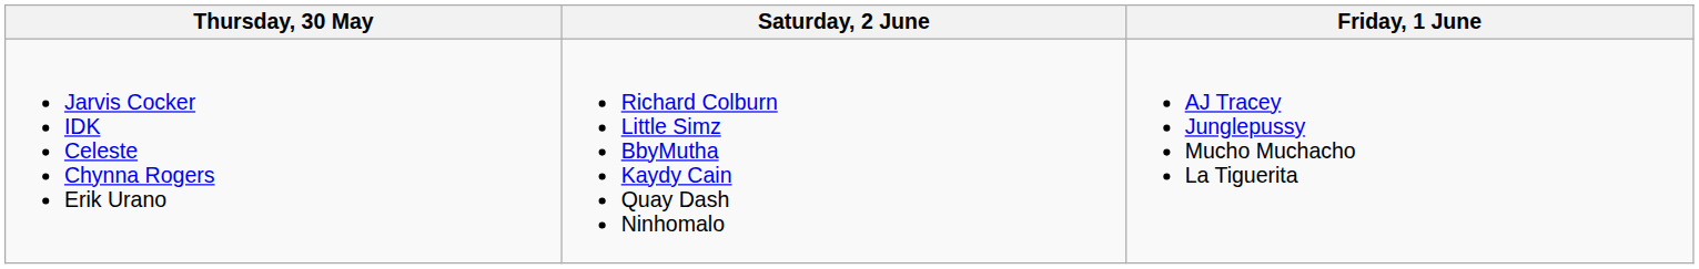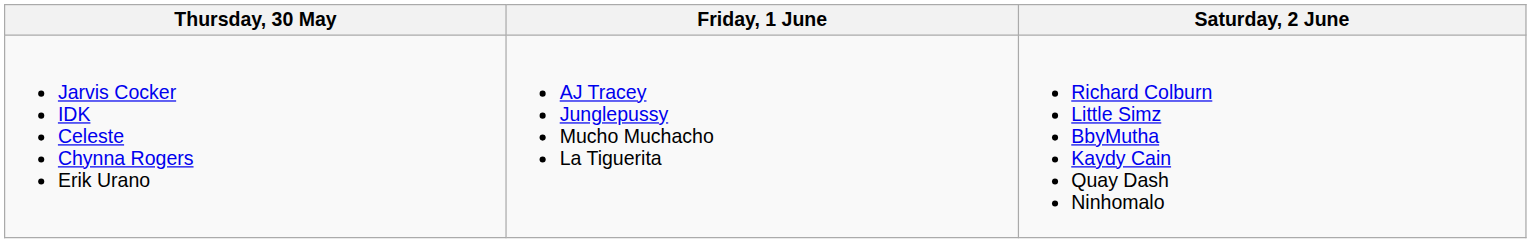columns swapped: Friday, 1 June <-> Saturday, 2 June
